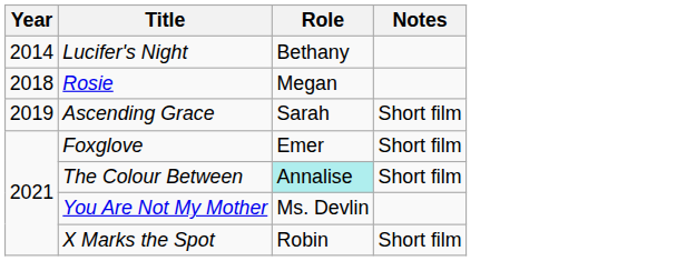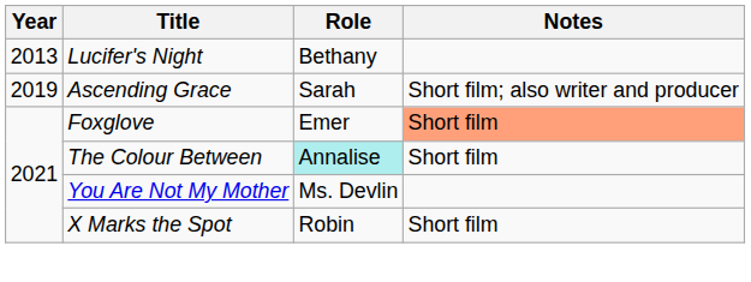Lucifer's Night | Year: 2014 -> 2013
- row: 2018 | Rosie | Megan
Ascending Grace | Notes: Short film -> Short film; also writer and producer
Foxglove | Notes: no background -> lightsalmon background
